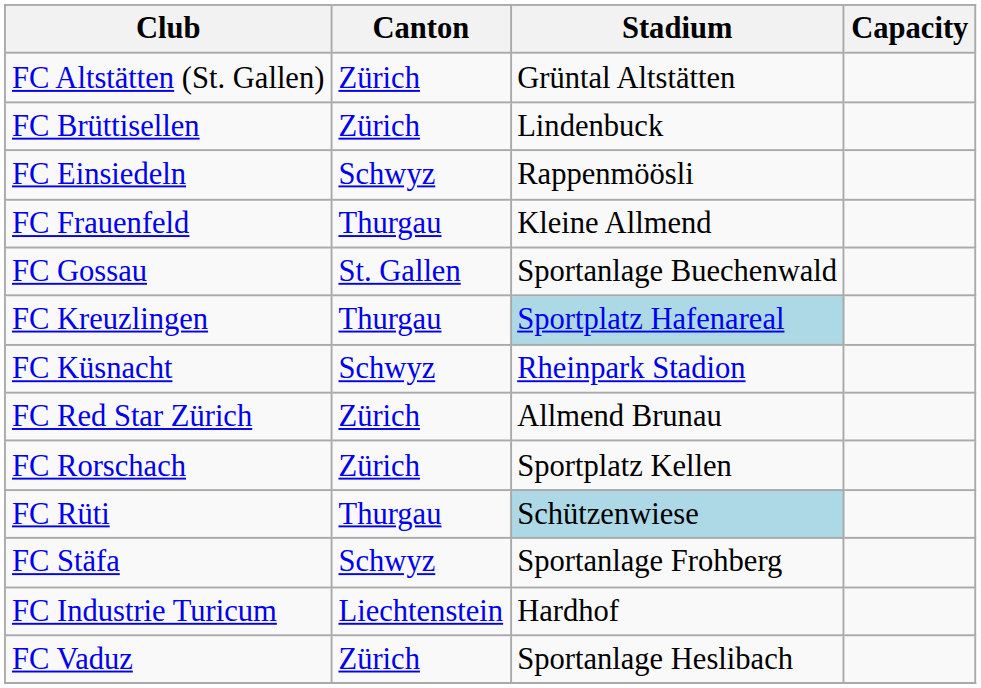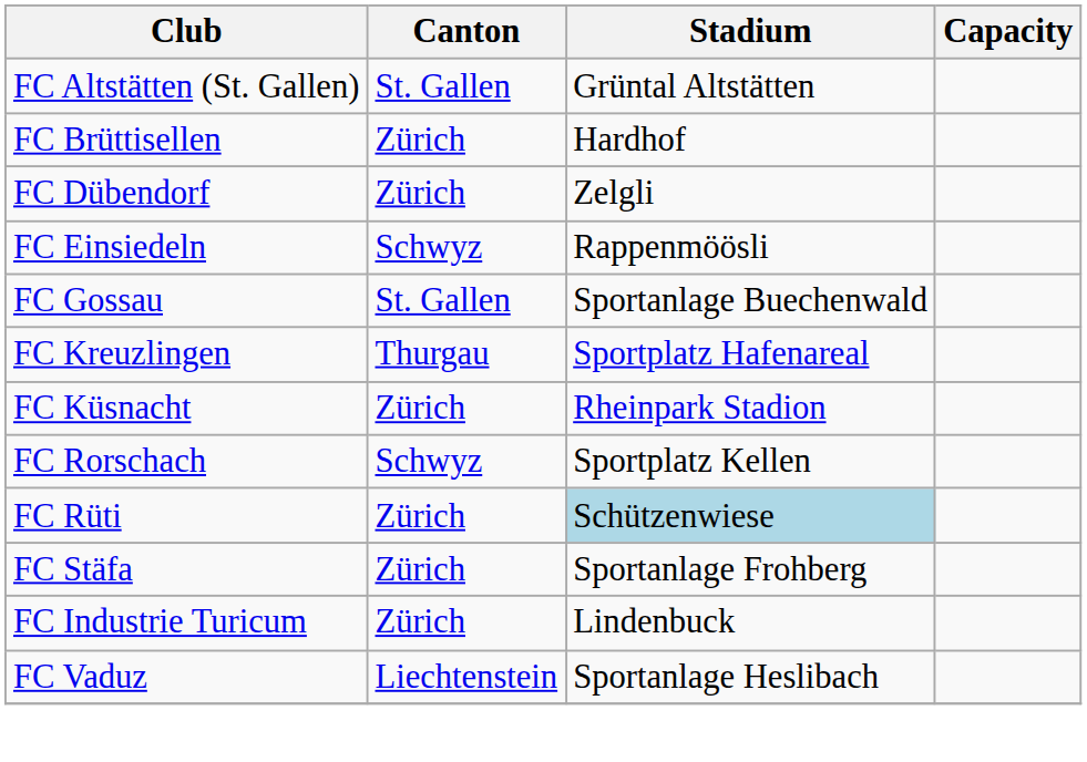FC Altstätten (St. Gallen) | Canton: Zürich -> St. Gallen
FC Brüttisellen | Stadium: Lindenbuck -> Hardhof
+ row: FC Dübendorf | Zürich | Zelgli
- row: FC Frauenfeld | Thurgau | Kleine Allmend
FC Kreuzlingen | Stadium: lightblue background -> no background
FC Küsnacht | Canton: Schwyz -> Zürich
- row: FC Red Star Zürich | Zürich | Allmend Brunau
FC Rorschach | Canton: Zürich -> Schwyz
FC Rüti | Canton: Thurgau -> Zürich
FC Stäfa | Canton: Schwyz -> Zürich
FC Industrie Turicum | Canton: Liechtenstein -> Zürich
FC Industrie Turicum | Stadium: Hardhof -> Lindenbuck
FC Vaduz | Canton: Zürich -> Liechtenstein
